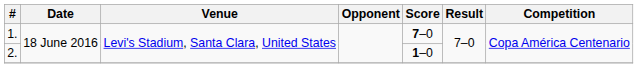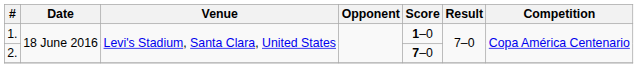1. | Score: 7–0 -> 1–0
2. | Score: 1–0 -> 7–0
